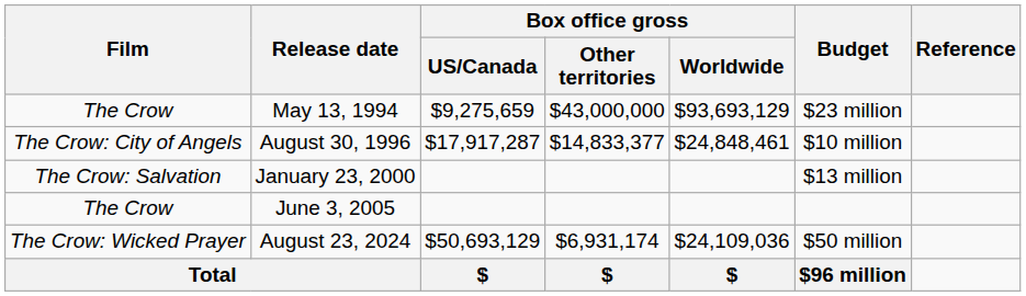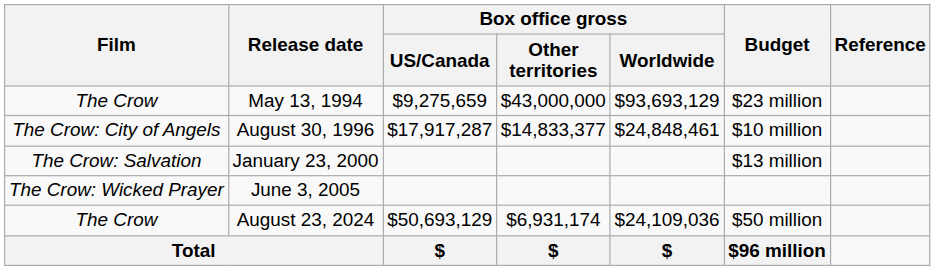June 3, 2005 | Film: The Crow -> The Crow: Wicked Prayer
August 23, 2024 | Film: The Crow: Wicked Prayer -> The Crow
